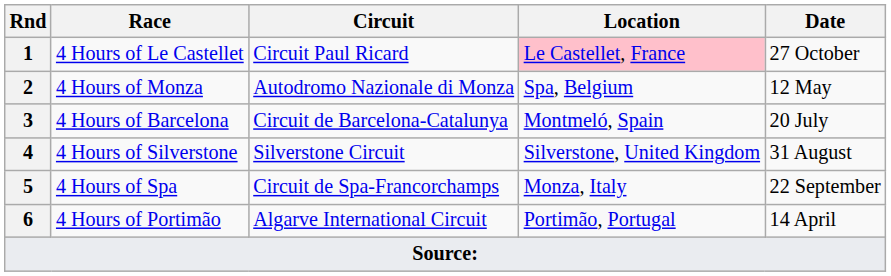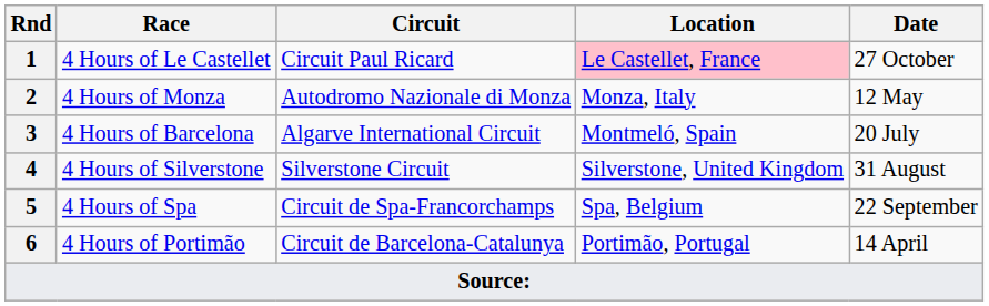4 Hours of Monza | Location: Spa, Belgium -> Monza, Italy
4 Hours of Barcelona | Circuit: Circuit de Barcelona-Catalunya -> Algarve International Circuit
4 Hours of Spa | Location: Monza, Italy -> Spa, Belgium
4 Hours of Portimão | Circuit: Algarve International Circuit -> Circuit de Barcelona-Catalunya
